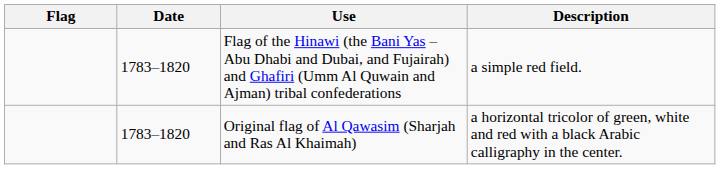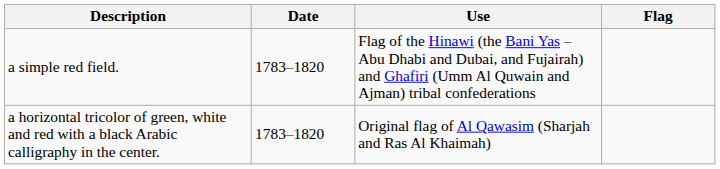columns swapped: Flag <-> Description
